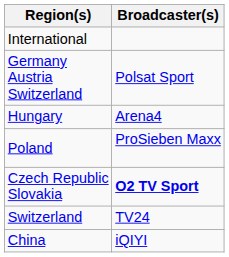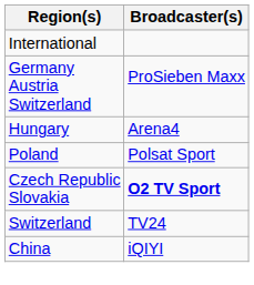Germany Austria Switzerland | Broadcaster(s): Polsat Sport -> ProSieben Maxx
Poland | Broadcaster(s): ProSieben Maxx -> Polsat Sport
